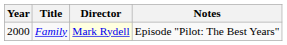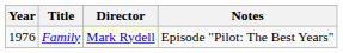Family | Year: 2000 -> 1976
